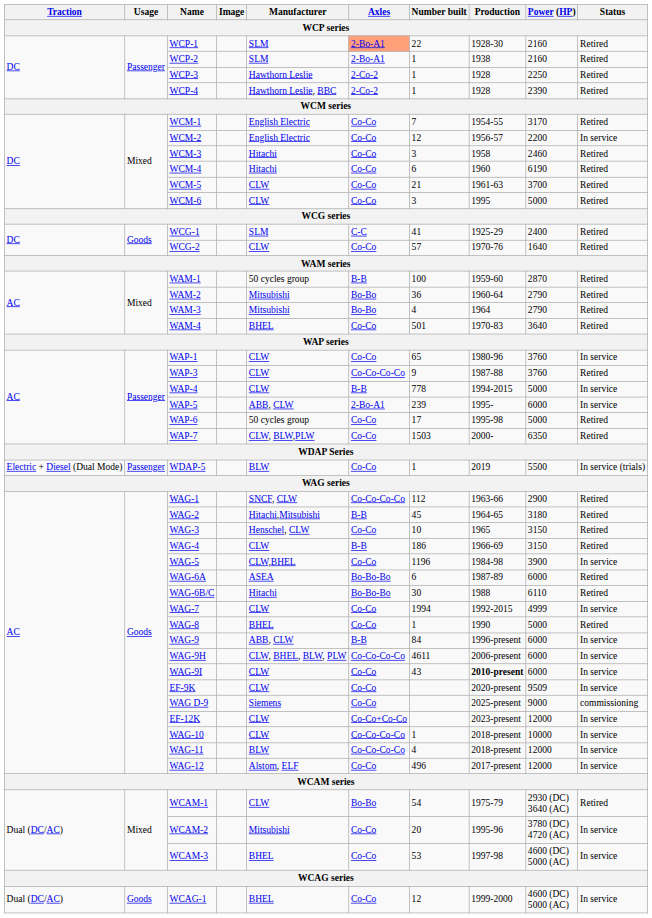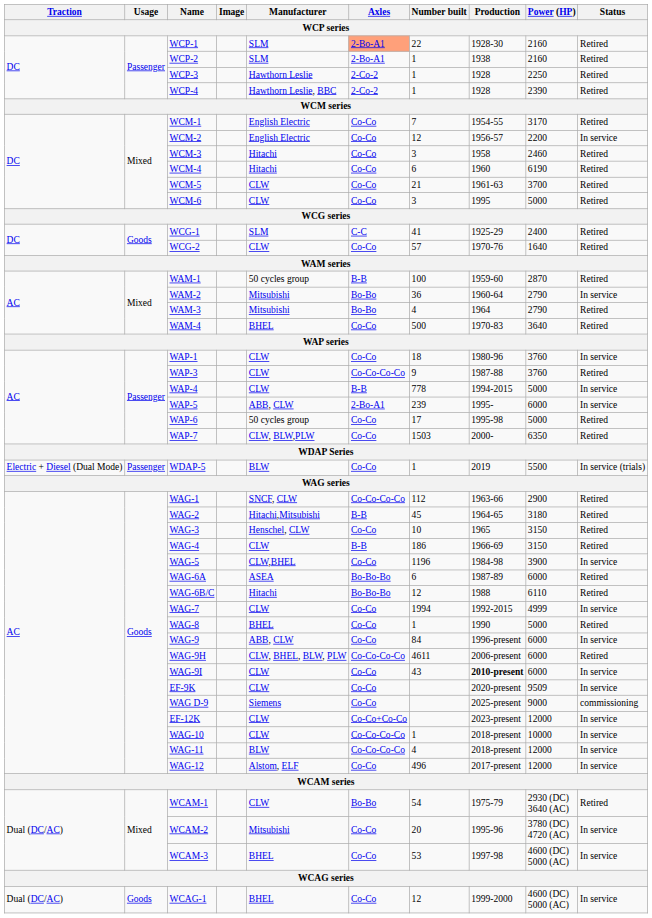WAM-2 | Status / WCP series: Retired -> In service
WAM-4 | Number built / WCP series: 501 -> 500
WAP-1 | Number built / WCP series: 65 -> 18
WAG-6B/C | Number built / WCP series: 30 -> 12
WAG-9 | Axles / WCP series: B-B -> Co-Co
WAG-9H | Status / WCP series: In service -> Retired
